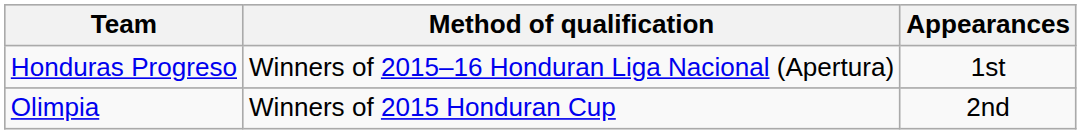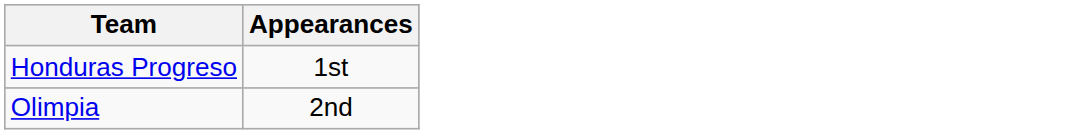- column: Method of qualification | Winners of 2015–16 Honduran Liga Nacional (Apertura) | Winners of 2015 Honduran Cup
